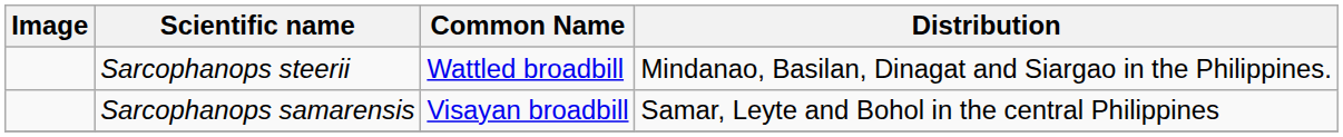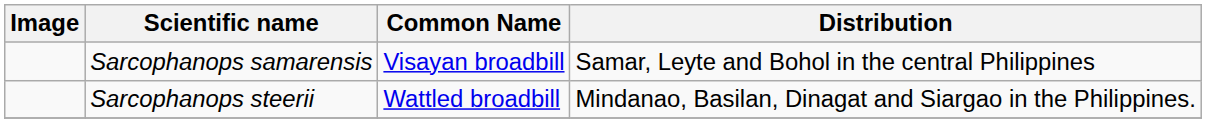rows swapped: Sarcophanops steerii <-> Sarcophanops samarensis
